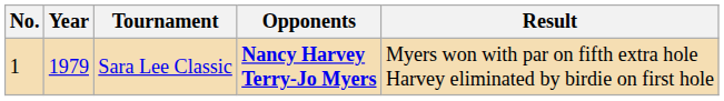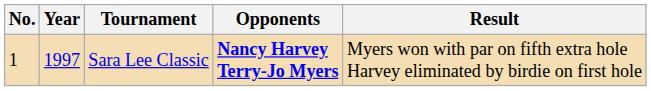Sara Lee Classic | Year: 1979 -> 1997
